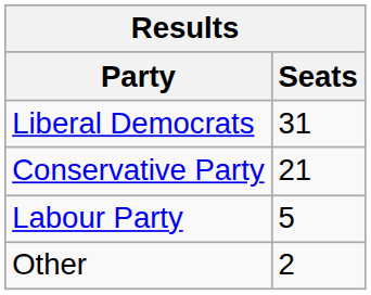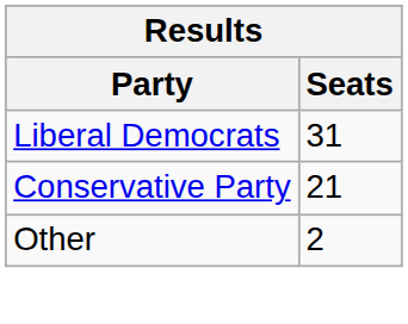- row: Labour Party | 5
